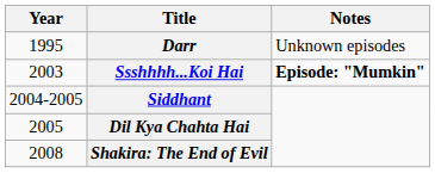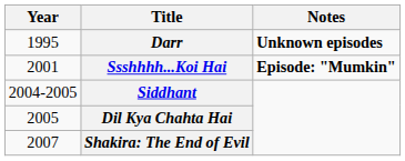Darr | Notes: normal -> bold
Ssshhhh...Koi Hai | Year: 2003 -> 2001
Shakira: The End of Evil | Year: 2008 -> 2007
